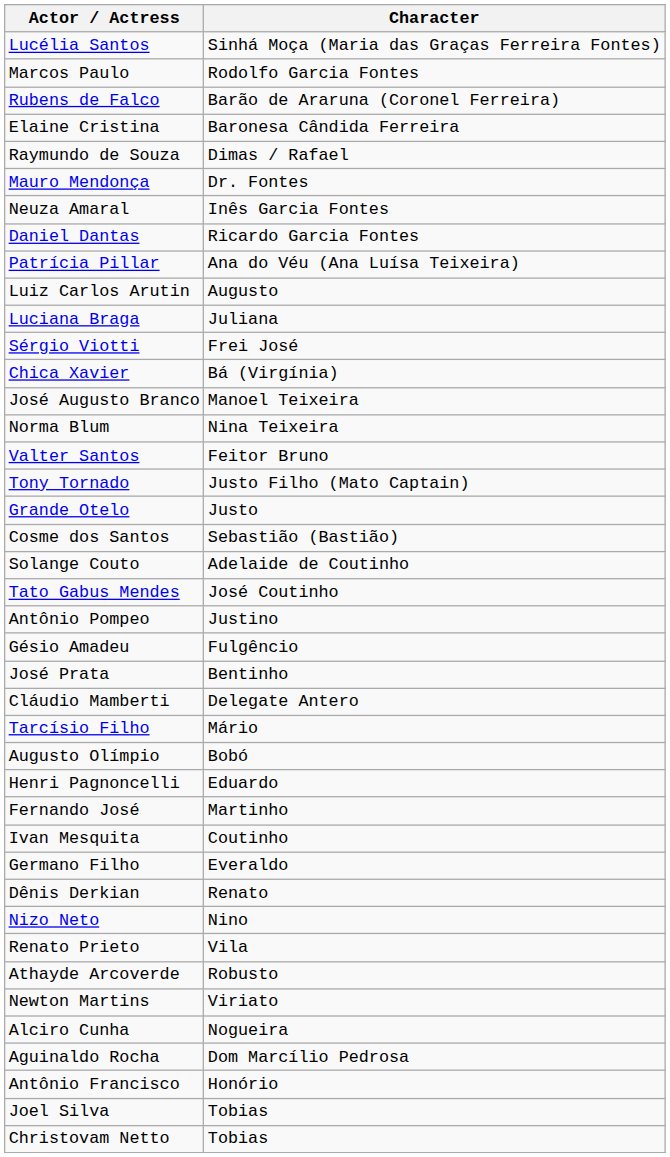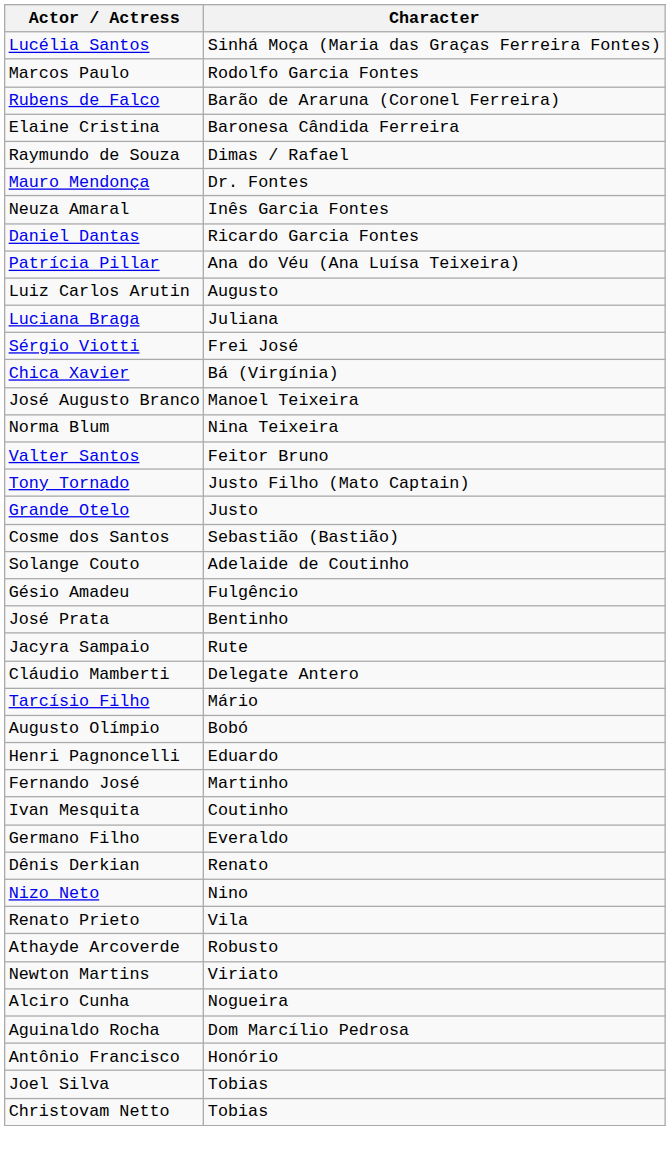- row: Tato Gabus Mendes | José Coutinho
- row: Antônio Pompeo | Justino
+ row: Jacyra Sampaio | Rute
